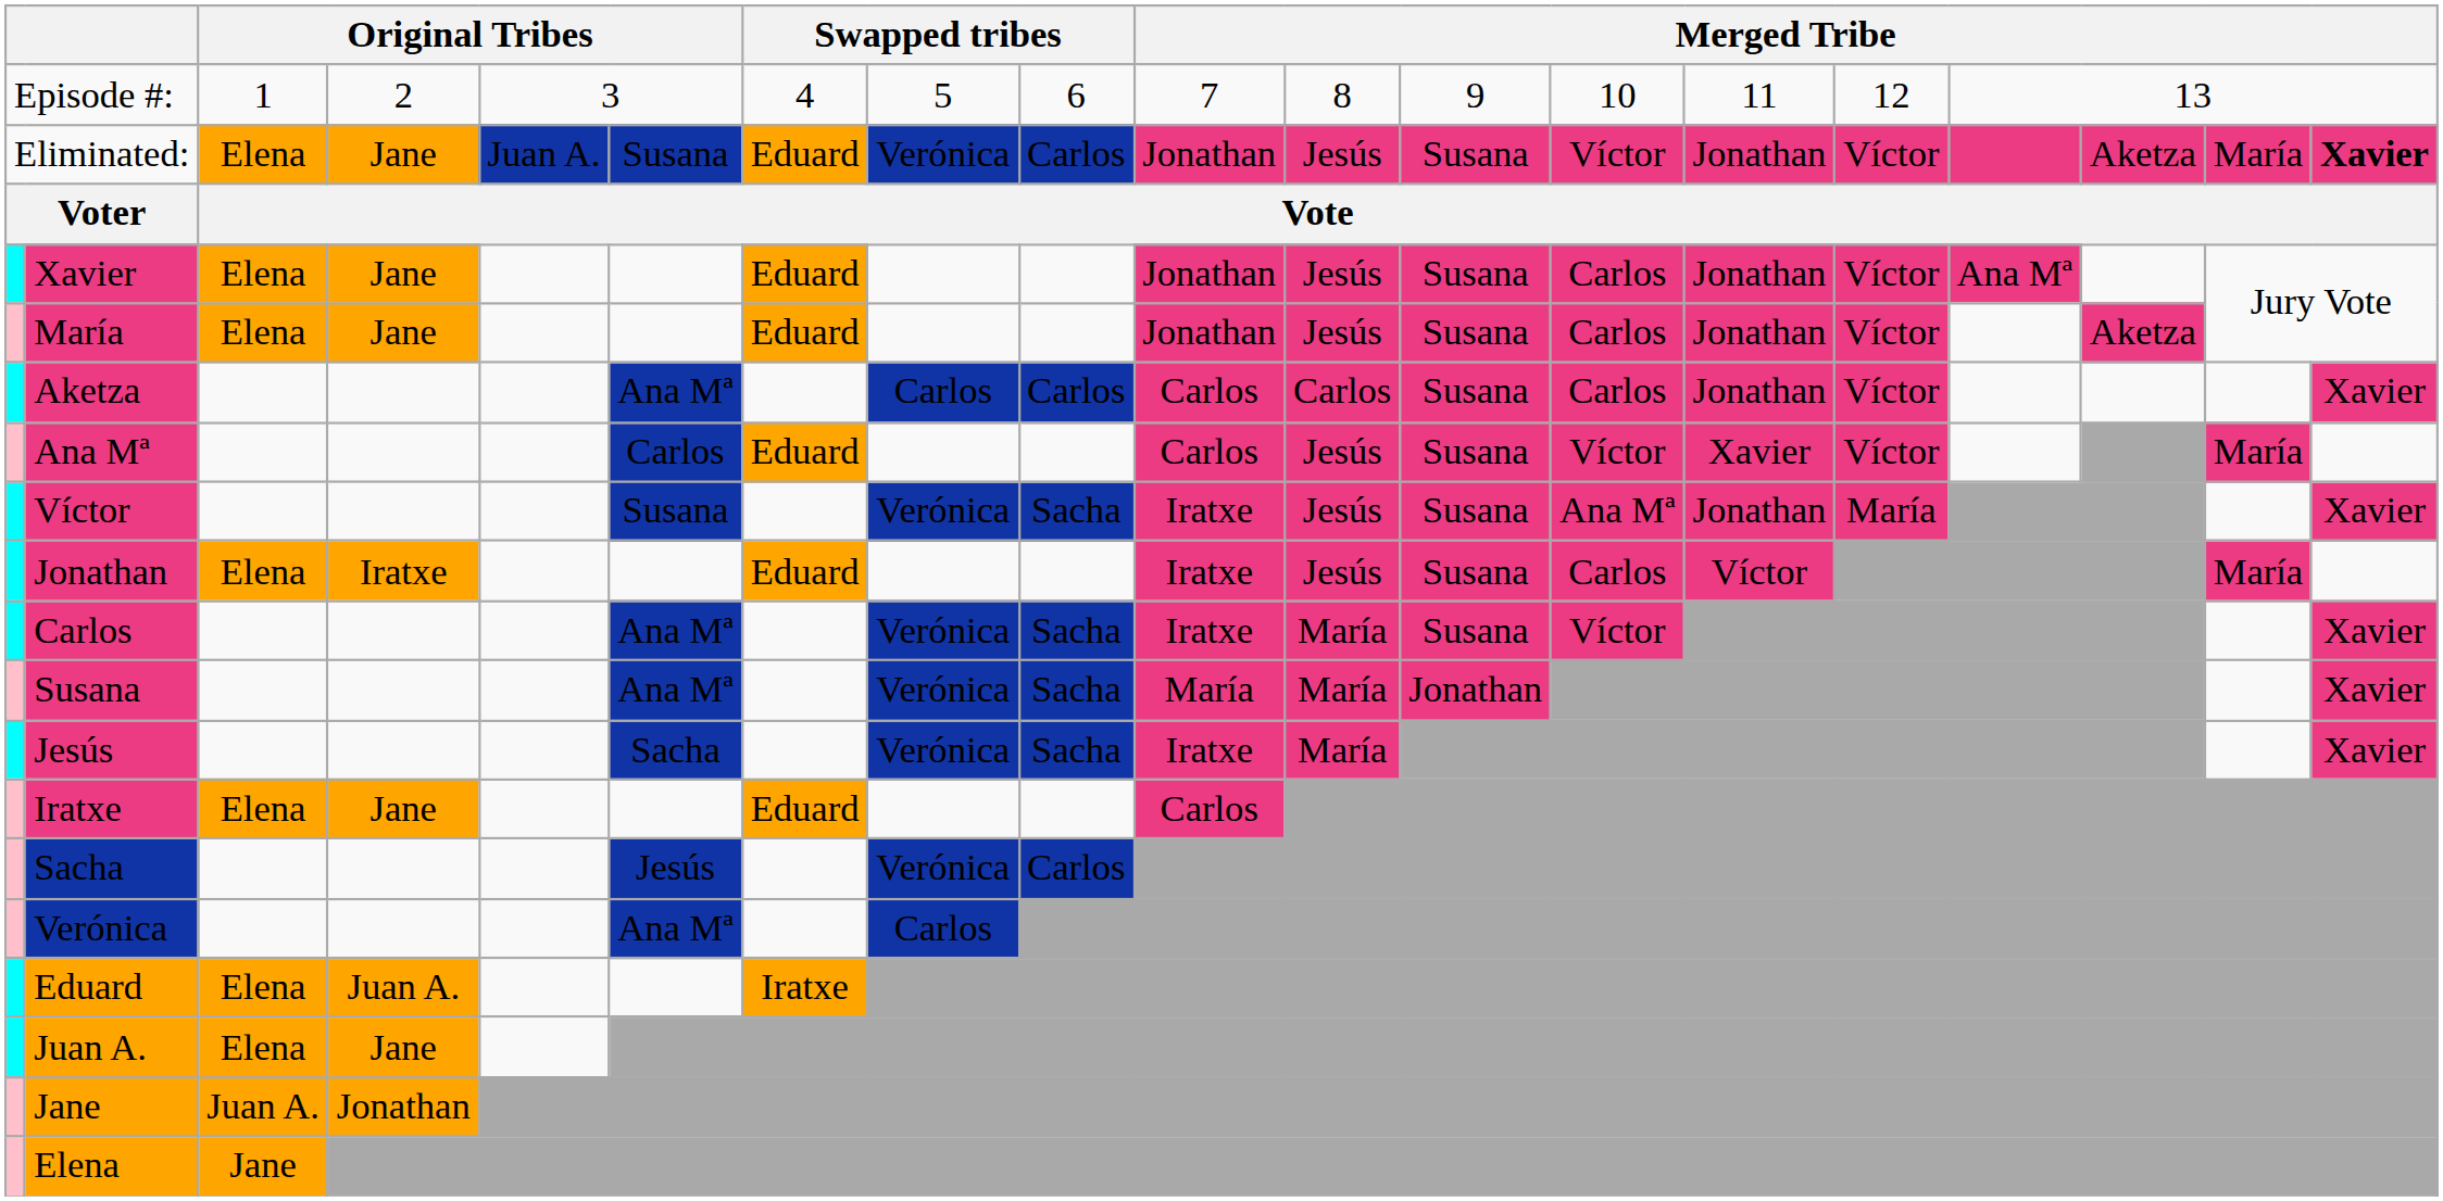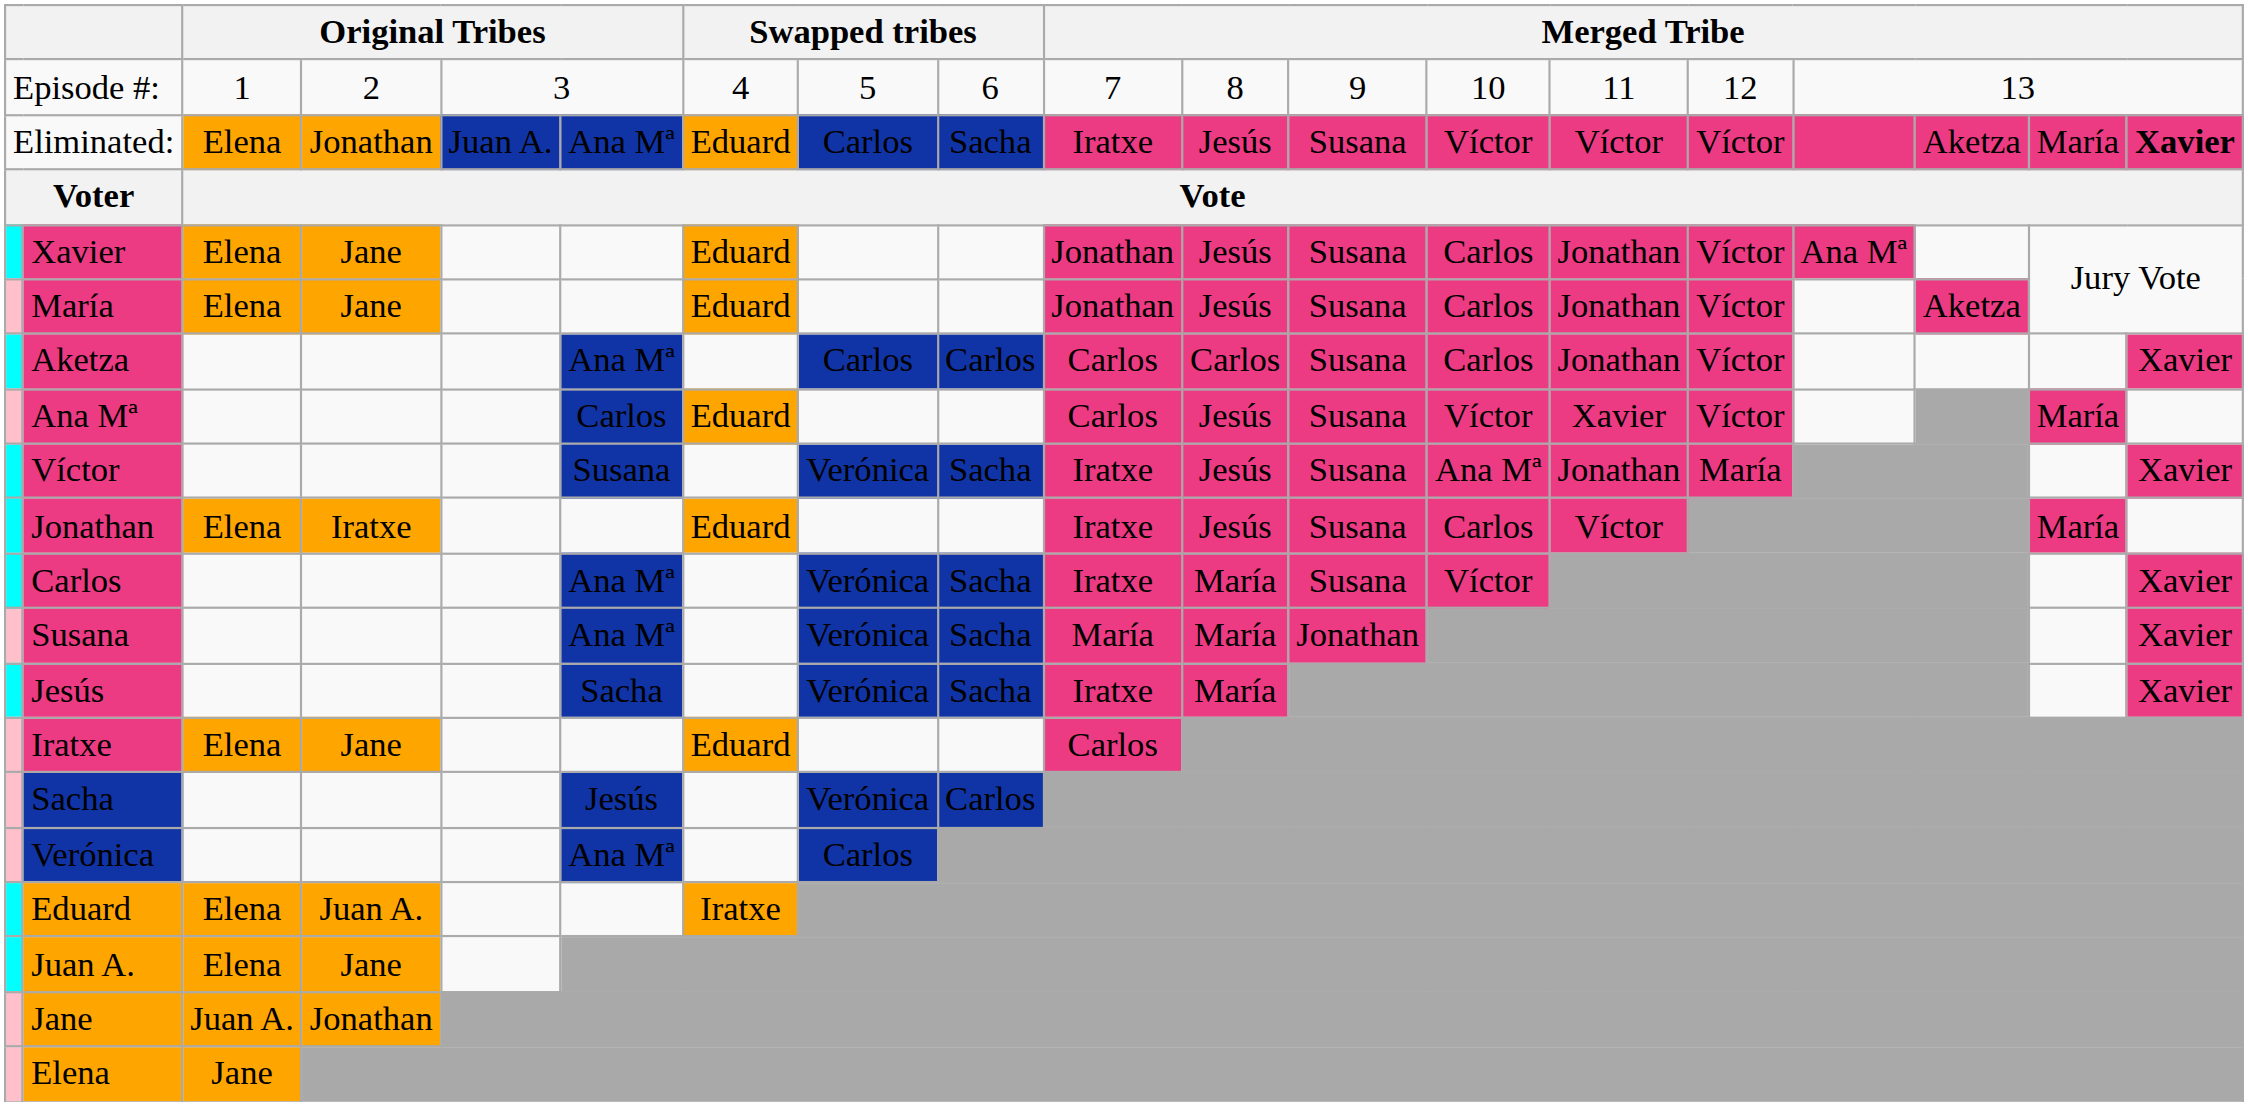Eliminated: | column 4: Jane -> Jonathan
Eliminated: | column 6: Susana -> Ana Mª
Eliminated: | column 8: Verónica -> Carlos
Eliminated: | column 9: Carlos -> Sacha
Eliminated: | column 10: Jonathan -> Iratxe
Eliminated: | column 14: Jonathan -> Víctor
